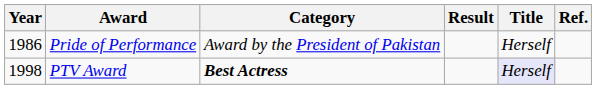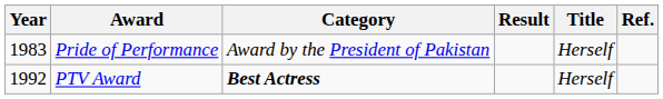Pride of Performance | Year: 1986 -> 1983
PTV Award | Year: 1998 -> 1992
PTV Award | Title: lavender background -> no background
